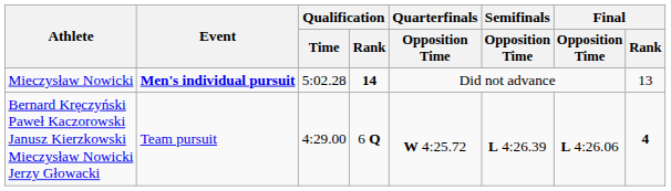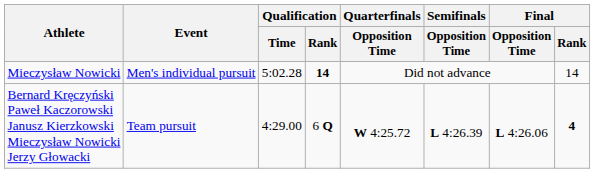Mieczysław Nowicki | Event: bold -> normal
Mieczysław Nowicki | Final / Rank: 13 -> 14
